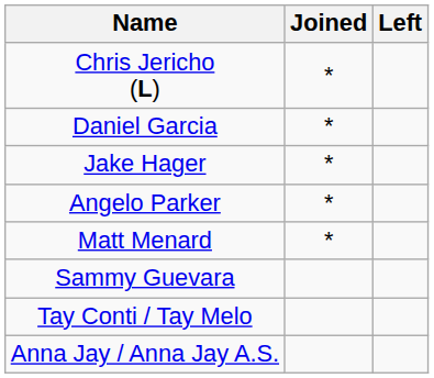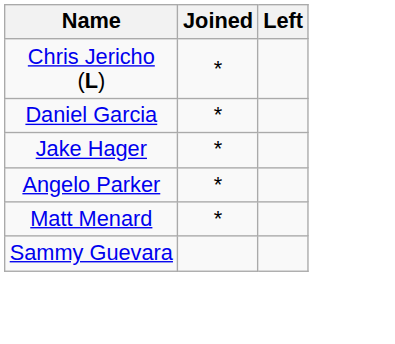- row: Tay Conti / Tay Melo
- row: Anna Jay / Anna Jay A.S.
